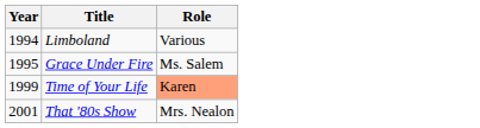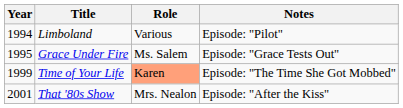+ column: Notes | Episode: "Pilot" | Episode: "Grace Tests Out" | Episode: "The Time She Got Mobbed" | Episode: "After the Kiss"
